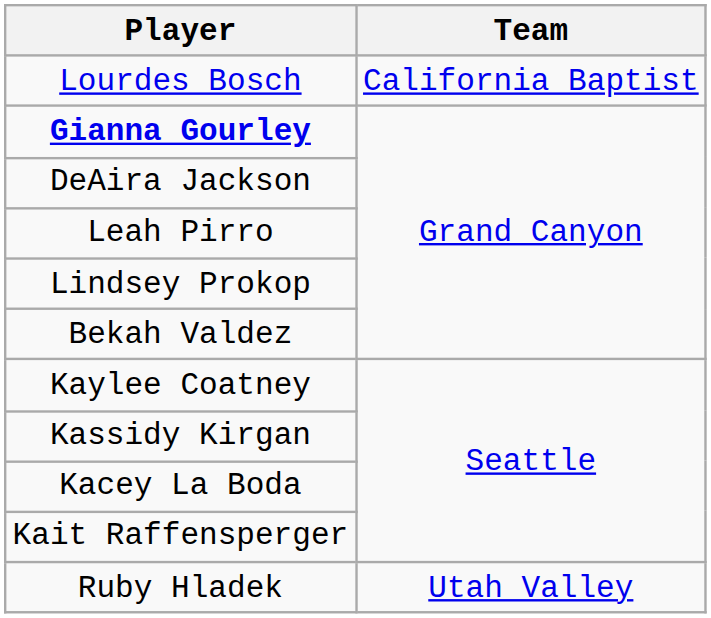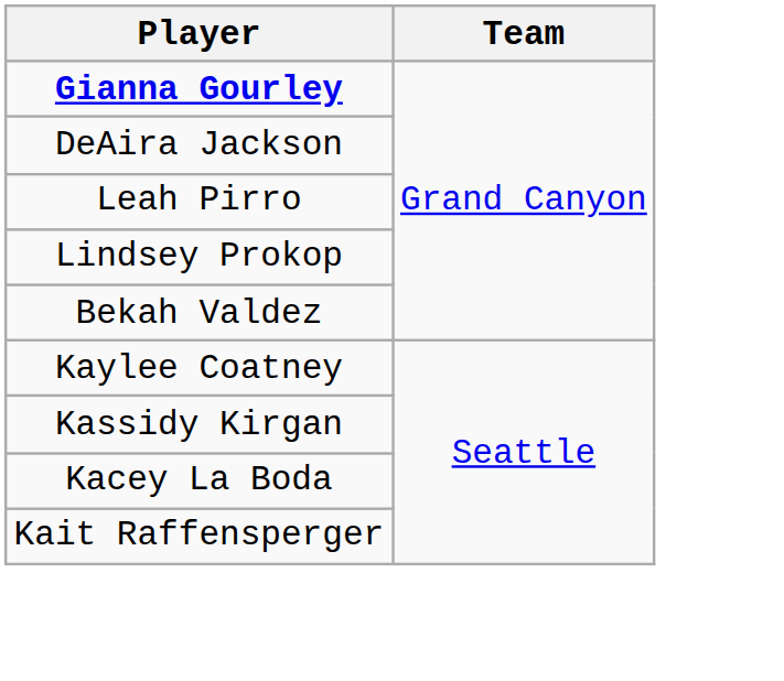- row: Lourdes Bosch | California Baptist
- row: Ruby Hladek | Utah Valley
